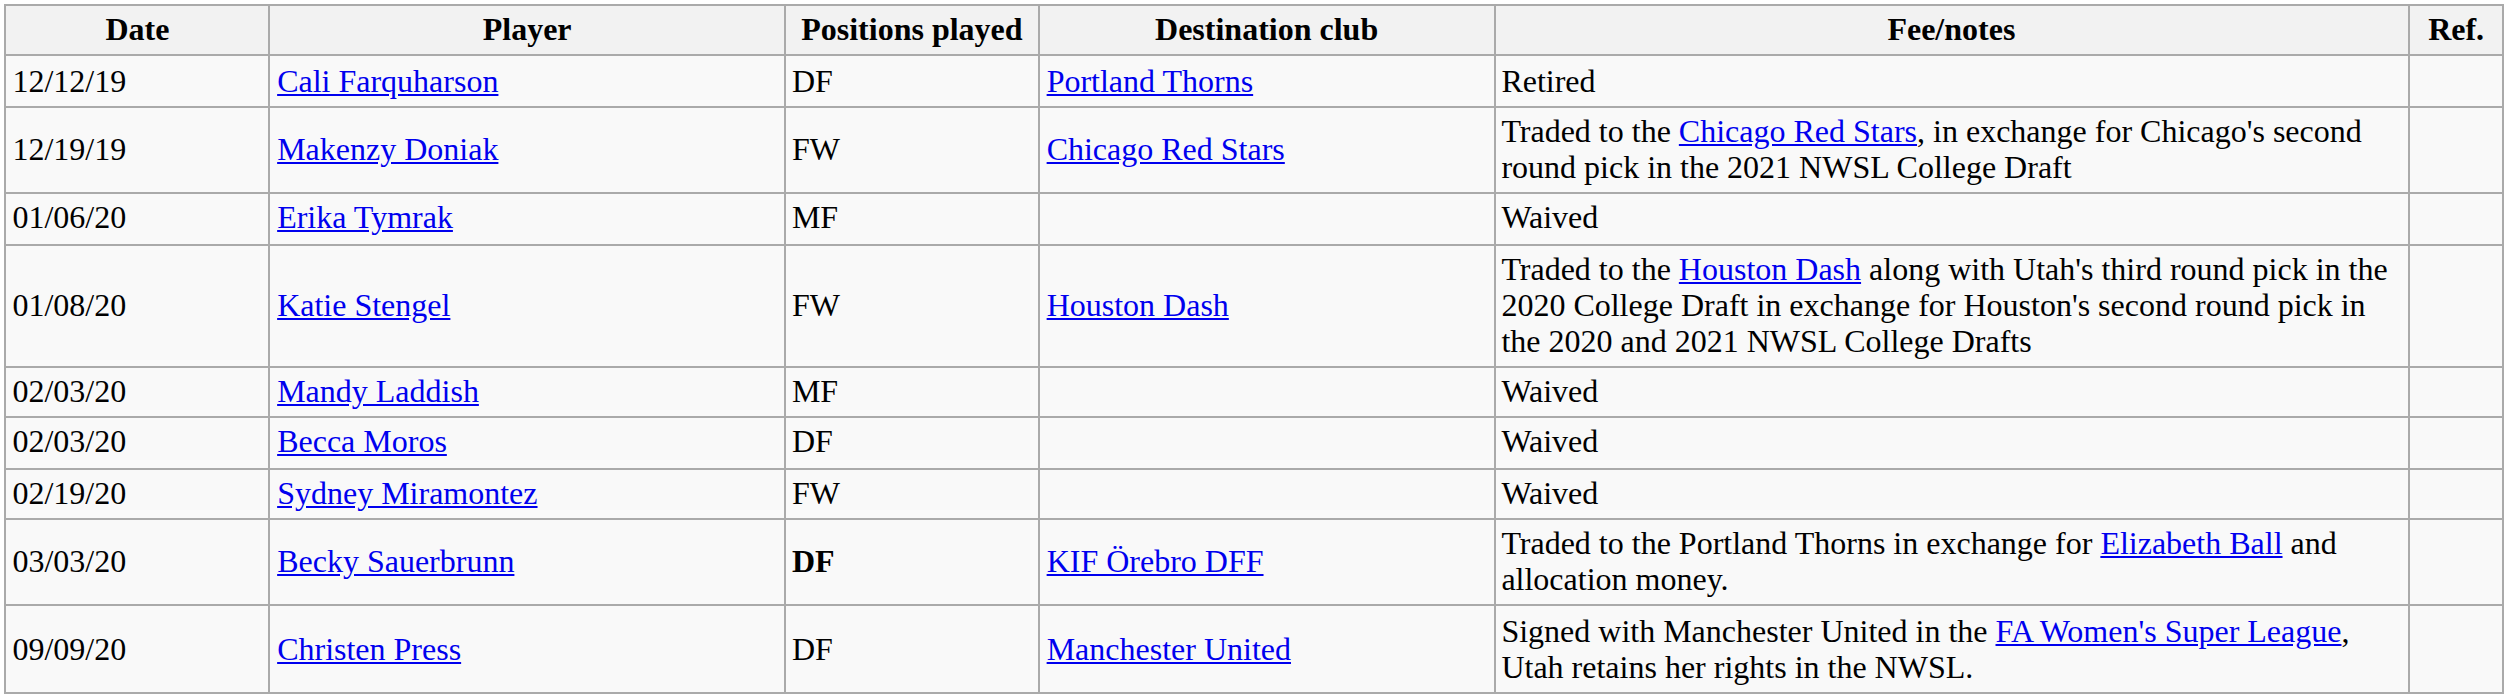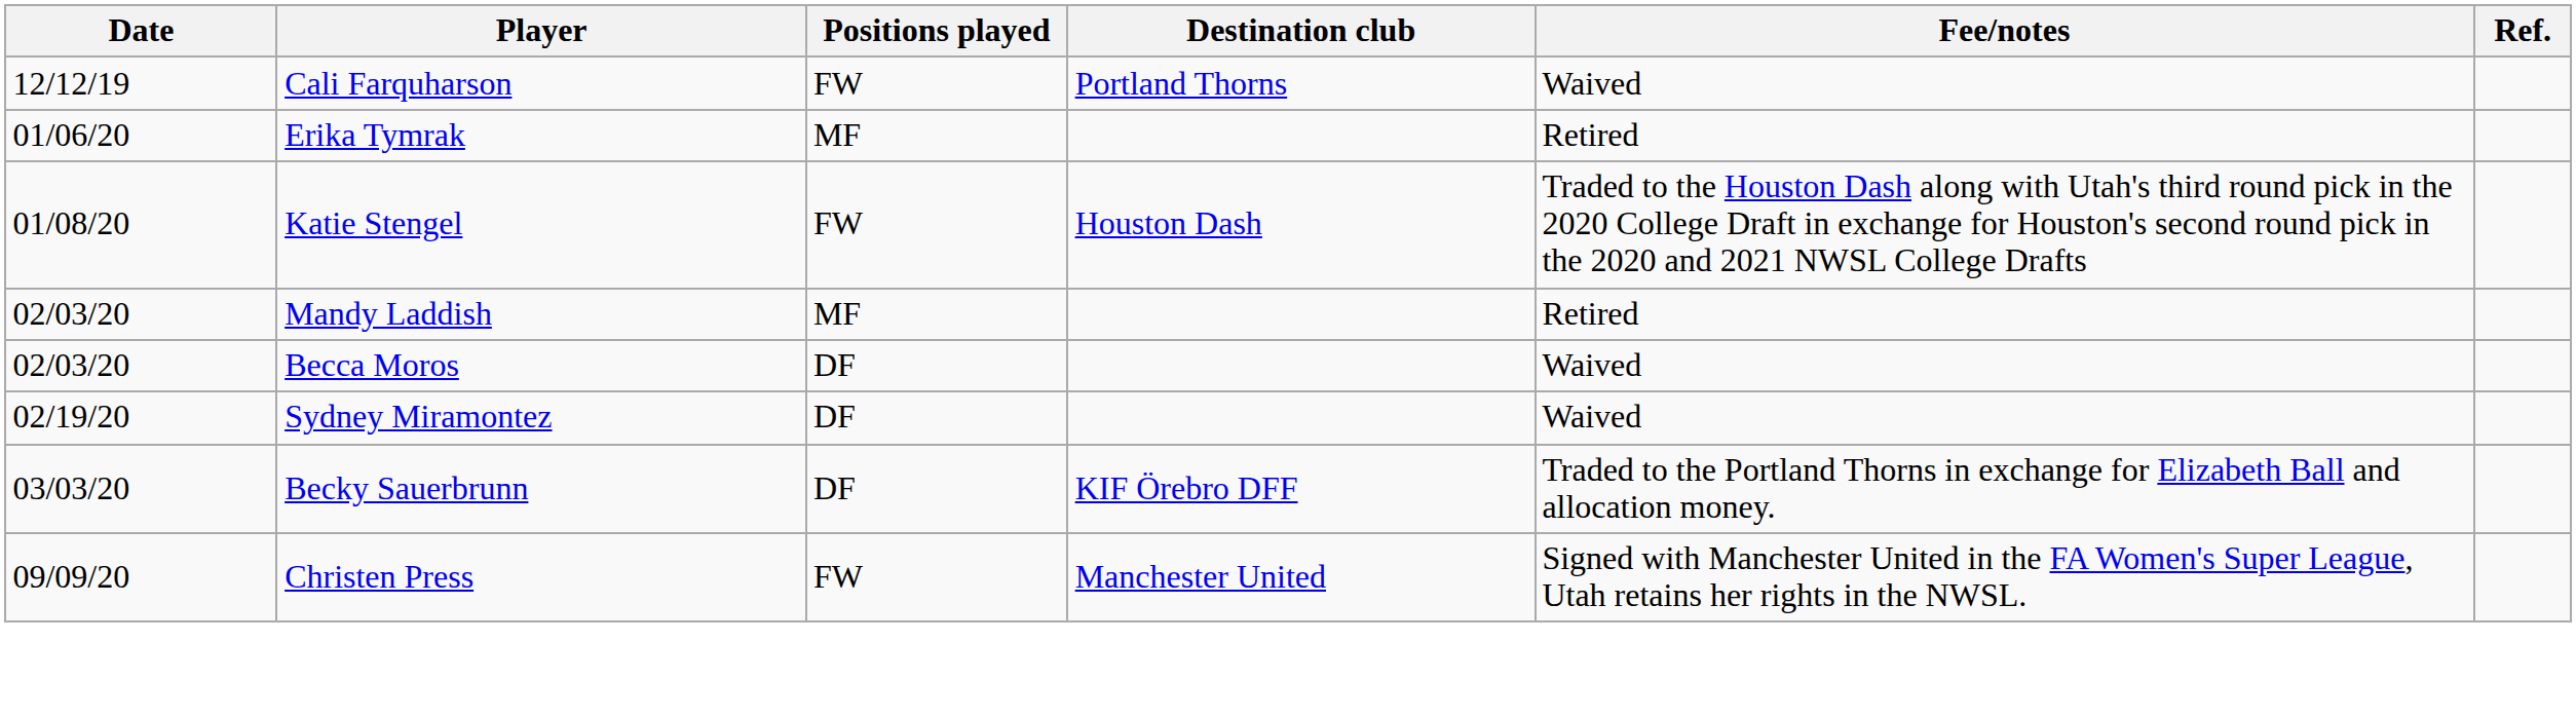Cali Farquharson | Positions played: DF -> FW
Cali Farquharson | Fee/notes: Retired -> Waived
- row: 12/19/19 | Makenzy Doniak | FW | Chicago Red Stars | Traded to the Chicago Red Stars, in exchange for Chicago's second round pick in the 2021 NWSL College Draft
Erika Tymrak | Fee/notes: Waived -> Retired
Mandy Laddish | Fee/notes: Waived -> Retired
Sydney Miramontez | Positions played: FW -> DF
Becky Sauerbrunn | Positions played: bold -> normal
Christen Press | Positions played: DF -> FW
